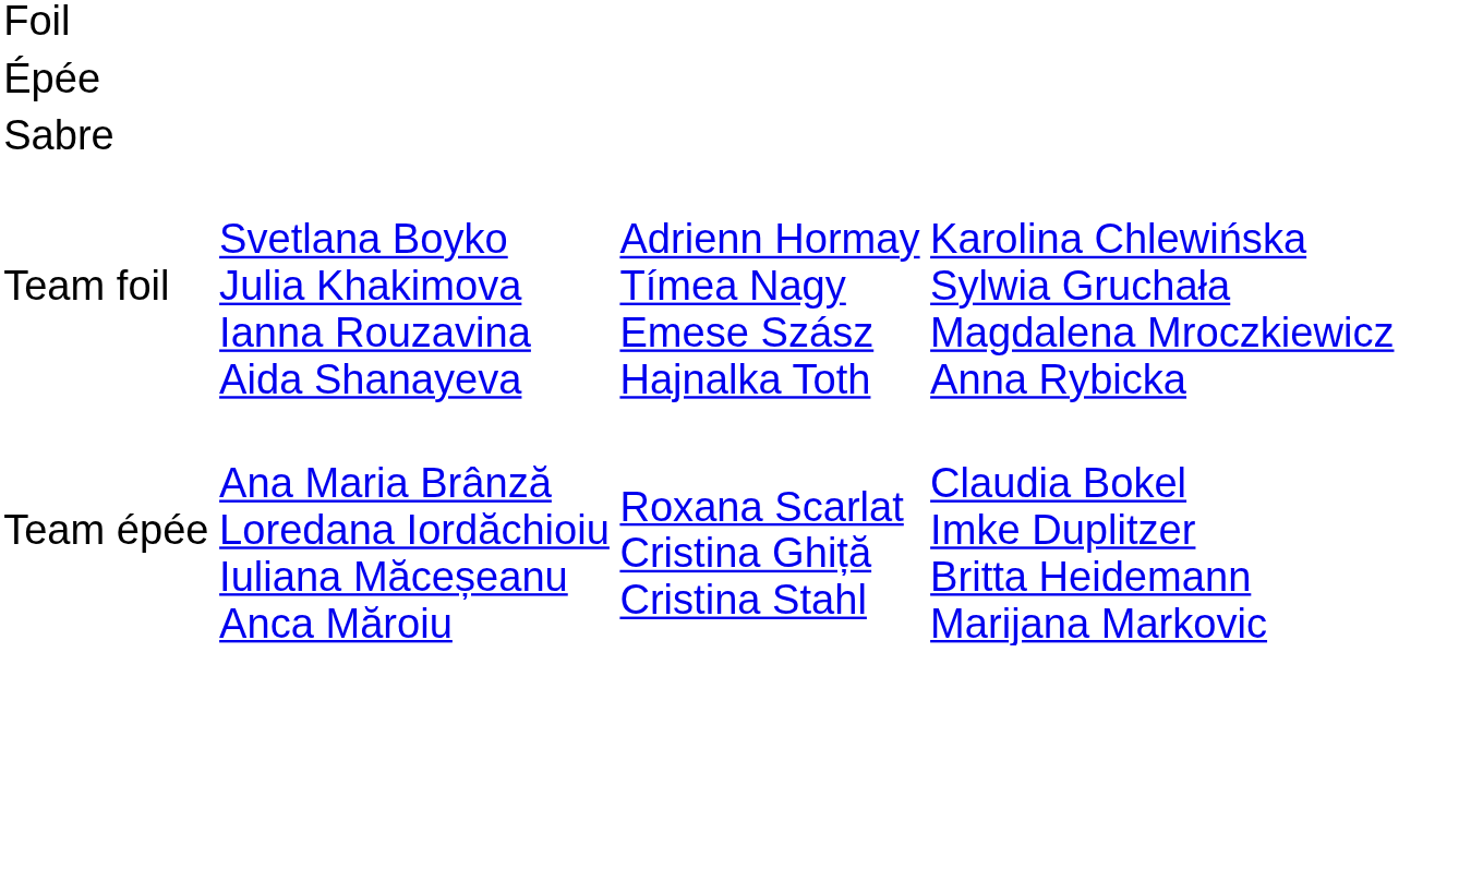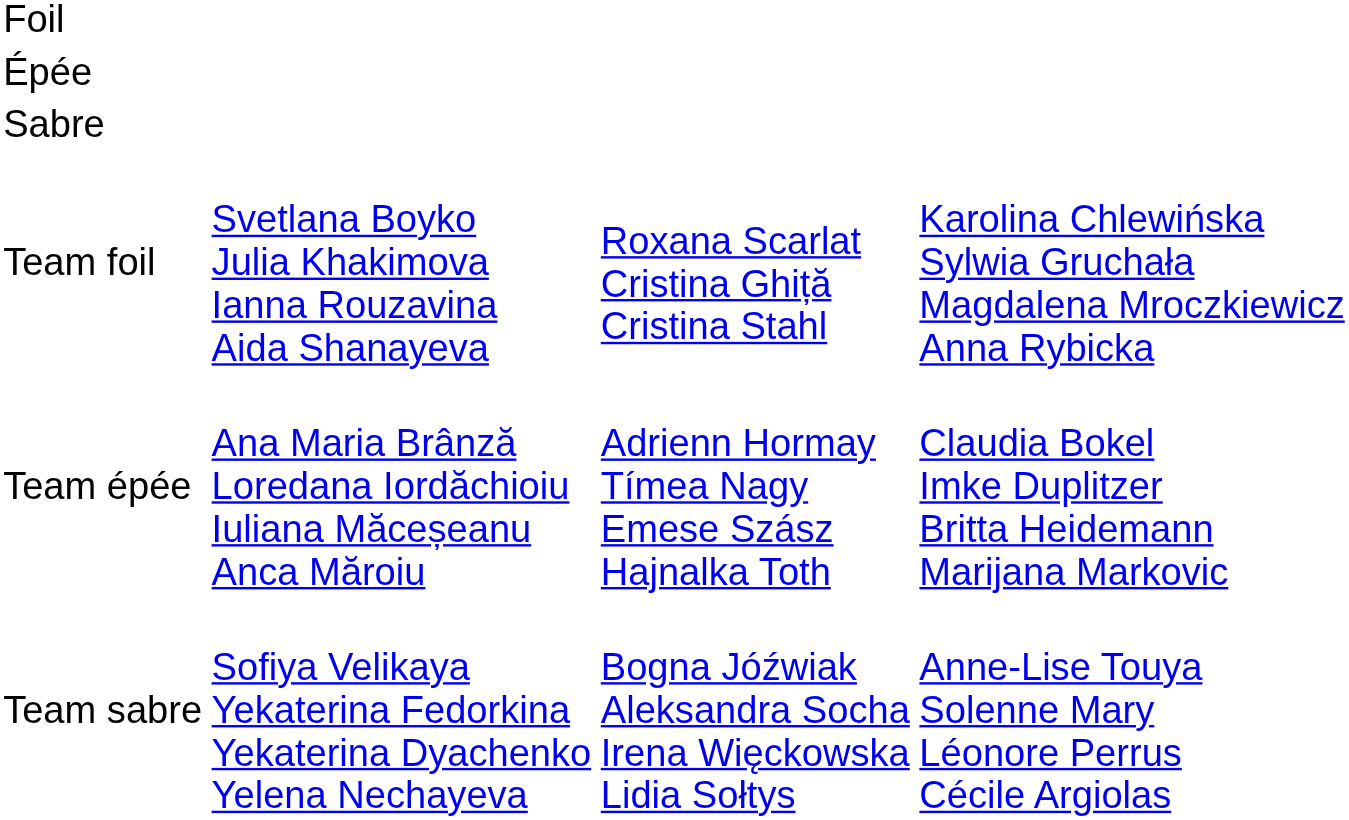Team foil | column 3: Adrienn Hormay Tímea Nagy Emese Szász Hajnalka Toth -> Roxana Scarlat Cristina Ghiță Cristina Stahl
Team épée | column 3: Roxana Scarlat Cristina Ghiță Cristina Stahl -> Adrienn Hormay Tímea Nagy Emese Szász Hajnalka Toth
+ row: Team sabre | Sofiya Velikaya Yekaterina Fedorkina Yekaterina Dyachenko Yelena Nechayeva | Bogna Jóźwiak Aleksandra Socha Irena Więckowska Lidia Sołtys | Anne-Lise Touya Solenne Mary Léonore Perrus Cécile Argiolas
